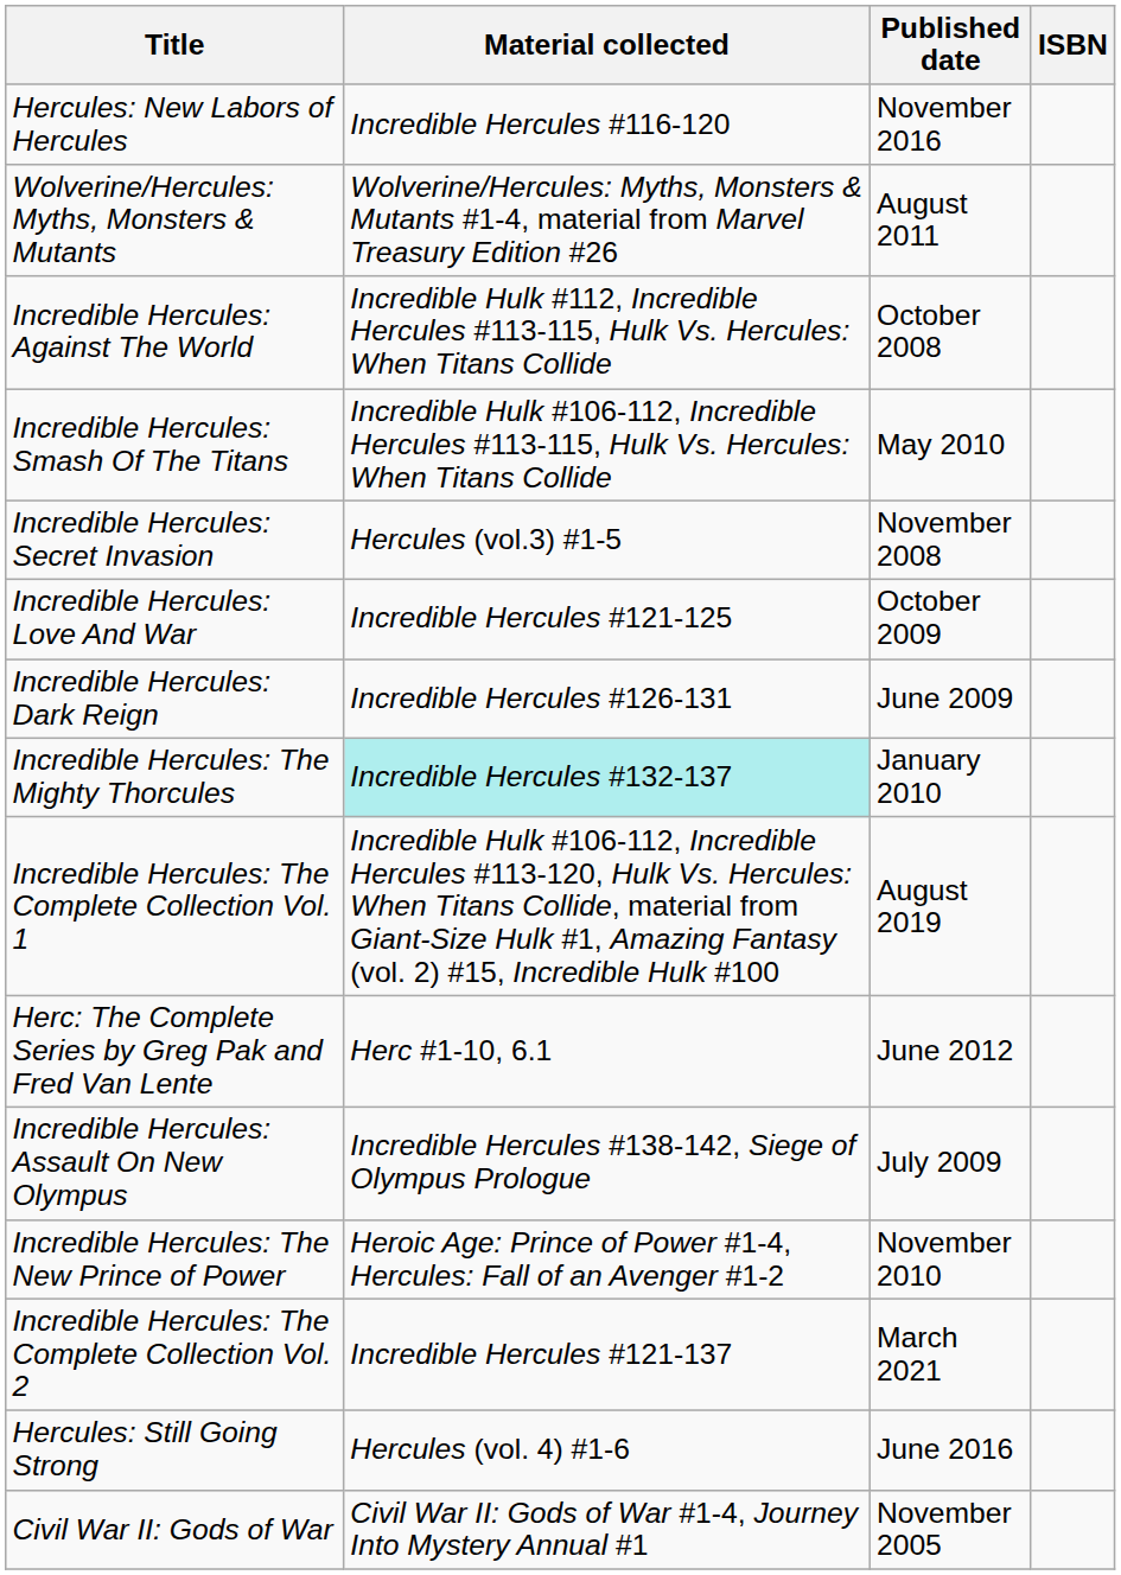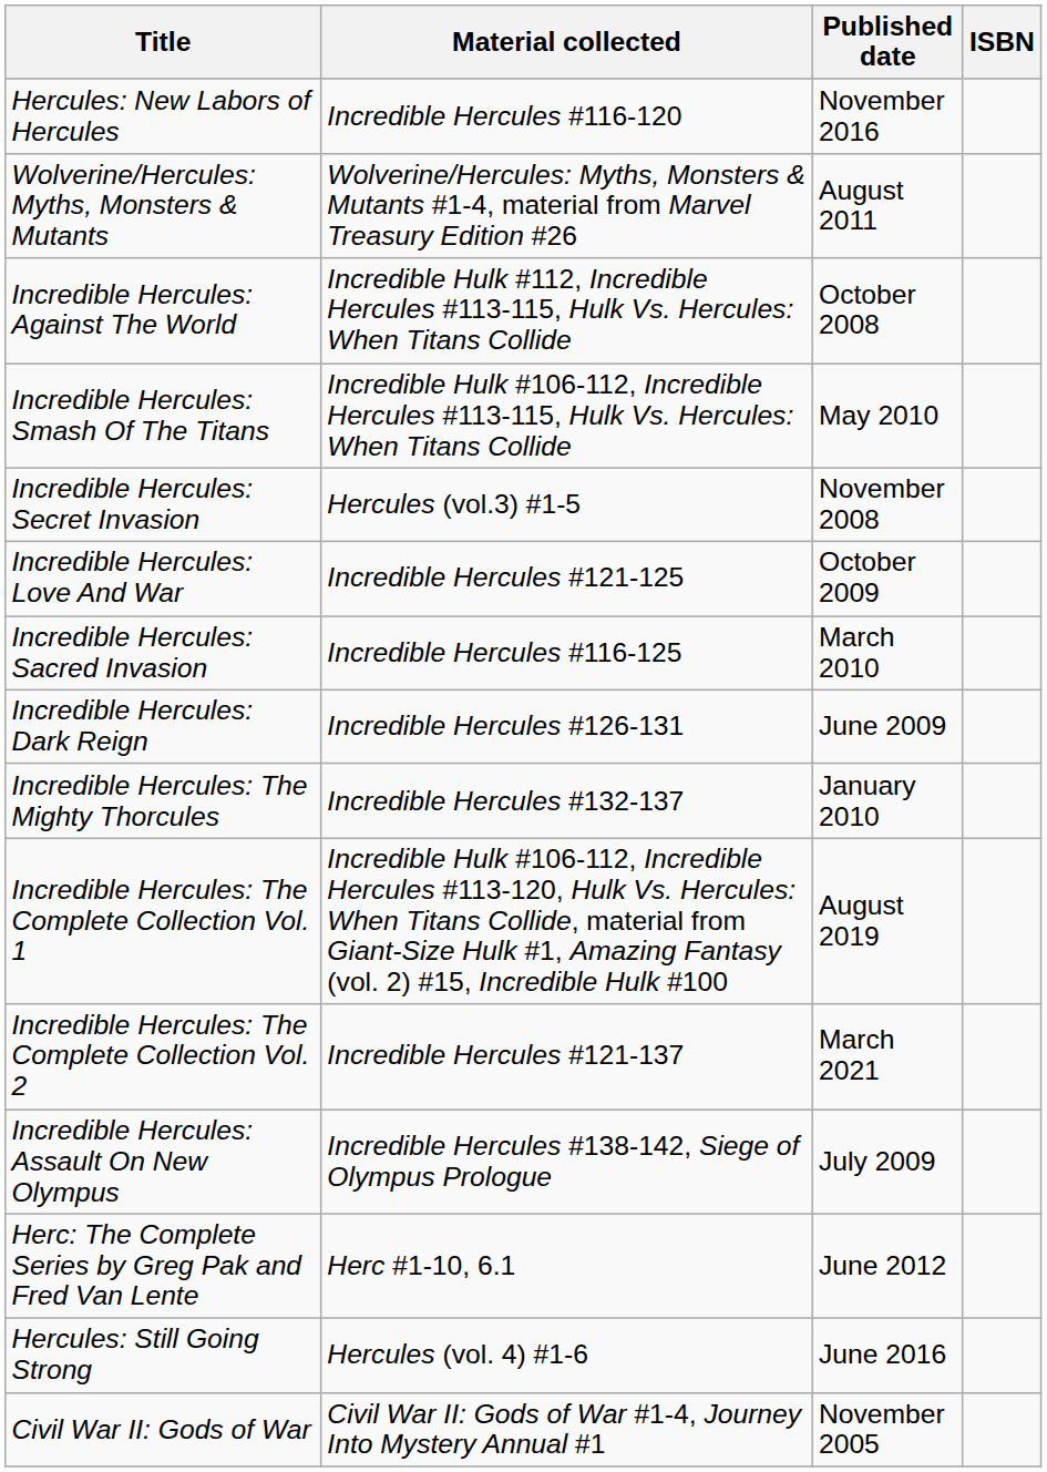+ row: Incredible Hercules: Sacred Invasion | Incredible Hercules #116-125 | March 2010
Incredible Hercules: The Mighty Thorcules | Material collected: paleturquoise background -> no background
rows swapped: Incredible Hercules: The Complete Collection Vol. 2 <-> Herc: The Complete Series by Greg Pak and Fred Van Lente
- row: Incredible Hercules: The New Prince of Power | Heroic Age: Prince of Power #1-4, Hercules: Fall of an Avenger #1-2 | November 2010
